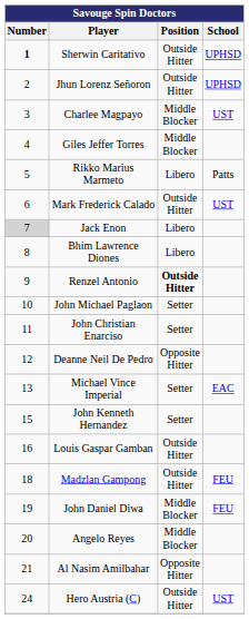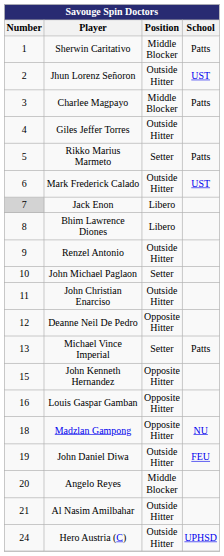Sherwin Caritativo | Number: bold -> normal
Sherwin Caritativo | Position: Outside Hitter -> Middle Blocker
Sherwin Caritativo | School: UPHSD -> Patts
Jhun Lorenz Señoron | School: UPHSD -> UST
Charlee Magpayo | School: UST -> Patts
Giles Jeffer Torres | Position: Middle Blocker -> Outside Hitter
Rikko Marius Marmeto | Position: Libero -> Setter
Renzel Antonio | Position: bold -> normal
John Christian Enarciso | Position: Setter -> Outside Hitter
Michael Vince Imperial | School: EAC -> Patts
John Kenneth Hernandez | Position: Setter -> Opposite Hitter
Louis Gaspar Gamban | Position: Outside Hitter -> Opposite Hitter
Madzlan Gampong | Position: Outside Hitter -> Opposite Hitter
Madzlan Gampong | School: FEU -> NU
John Daniel Diwa | Position: Middle Blocker -> Outside Hitter
Al Nasim Amilbahar | Position: Opposite Hitter -> Outside Hitter
Hero Austria (C) | School: UST -> UPHSD
